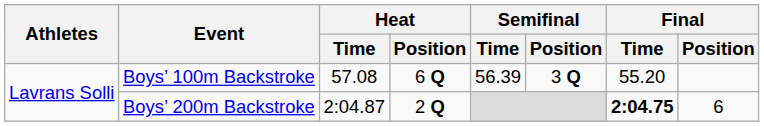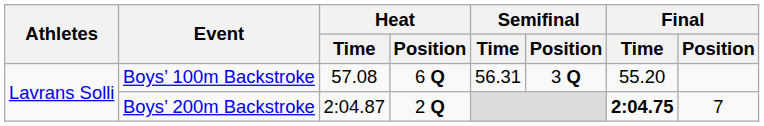Boys’ 100m Backstroke | Semifinal / Time: 56.39 -> 56.31
Boys’ 200m Backstroke | Final / Position: 6 -> 7
